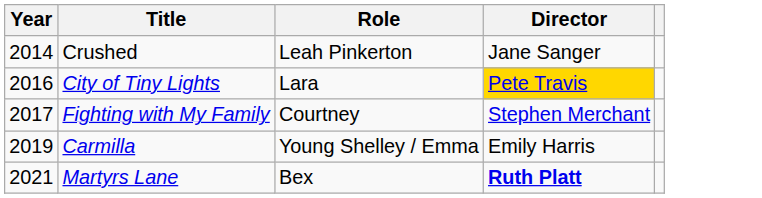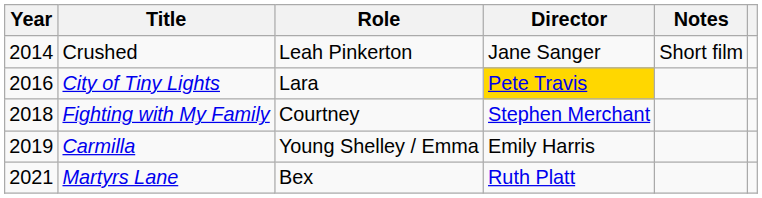+ column: Notes | Short film
Fighting with My Family | Year: 2017 -> 2018
Martyrs Lane | Director: bold -> normal
